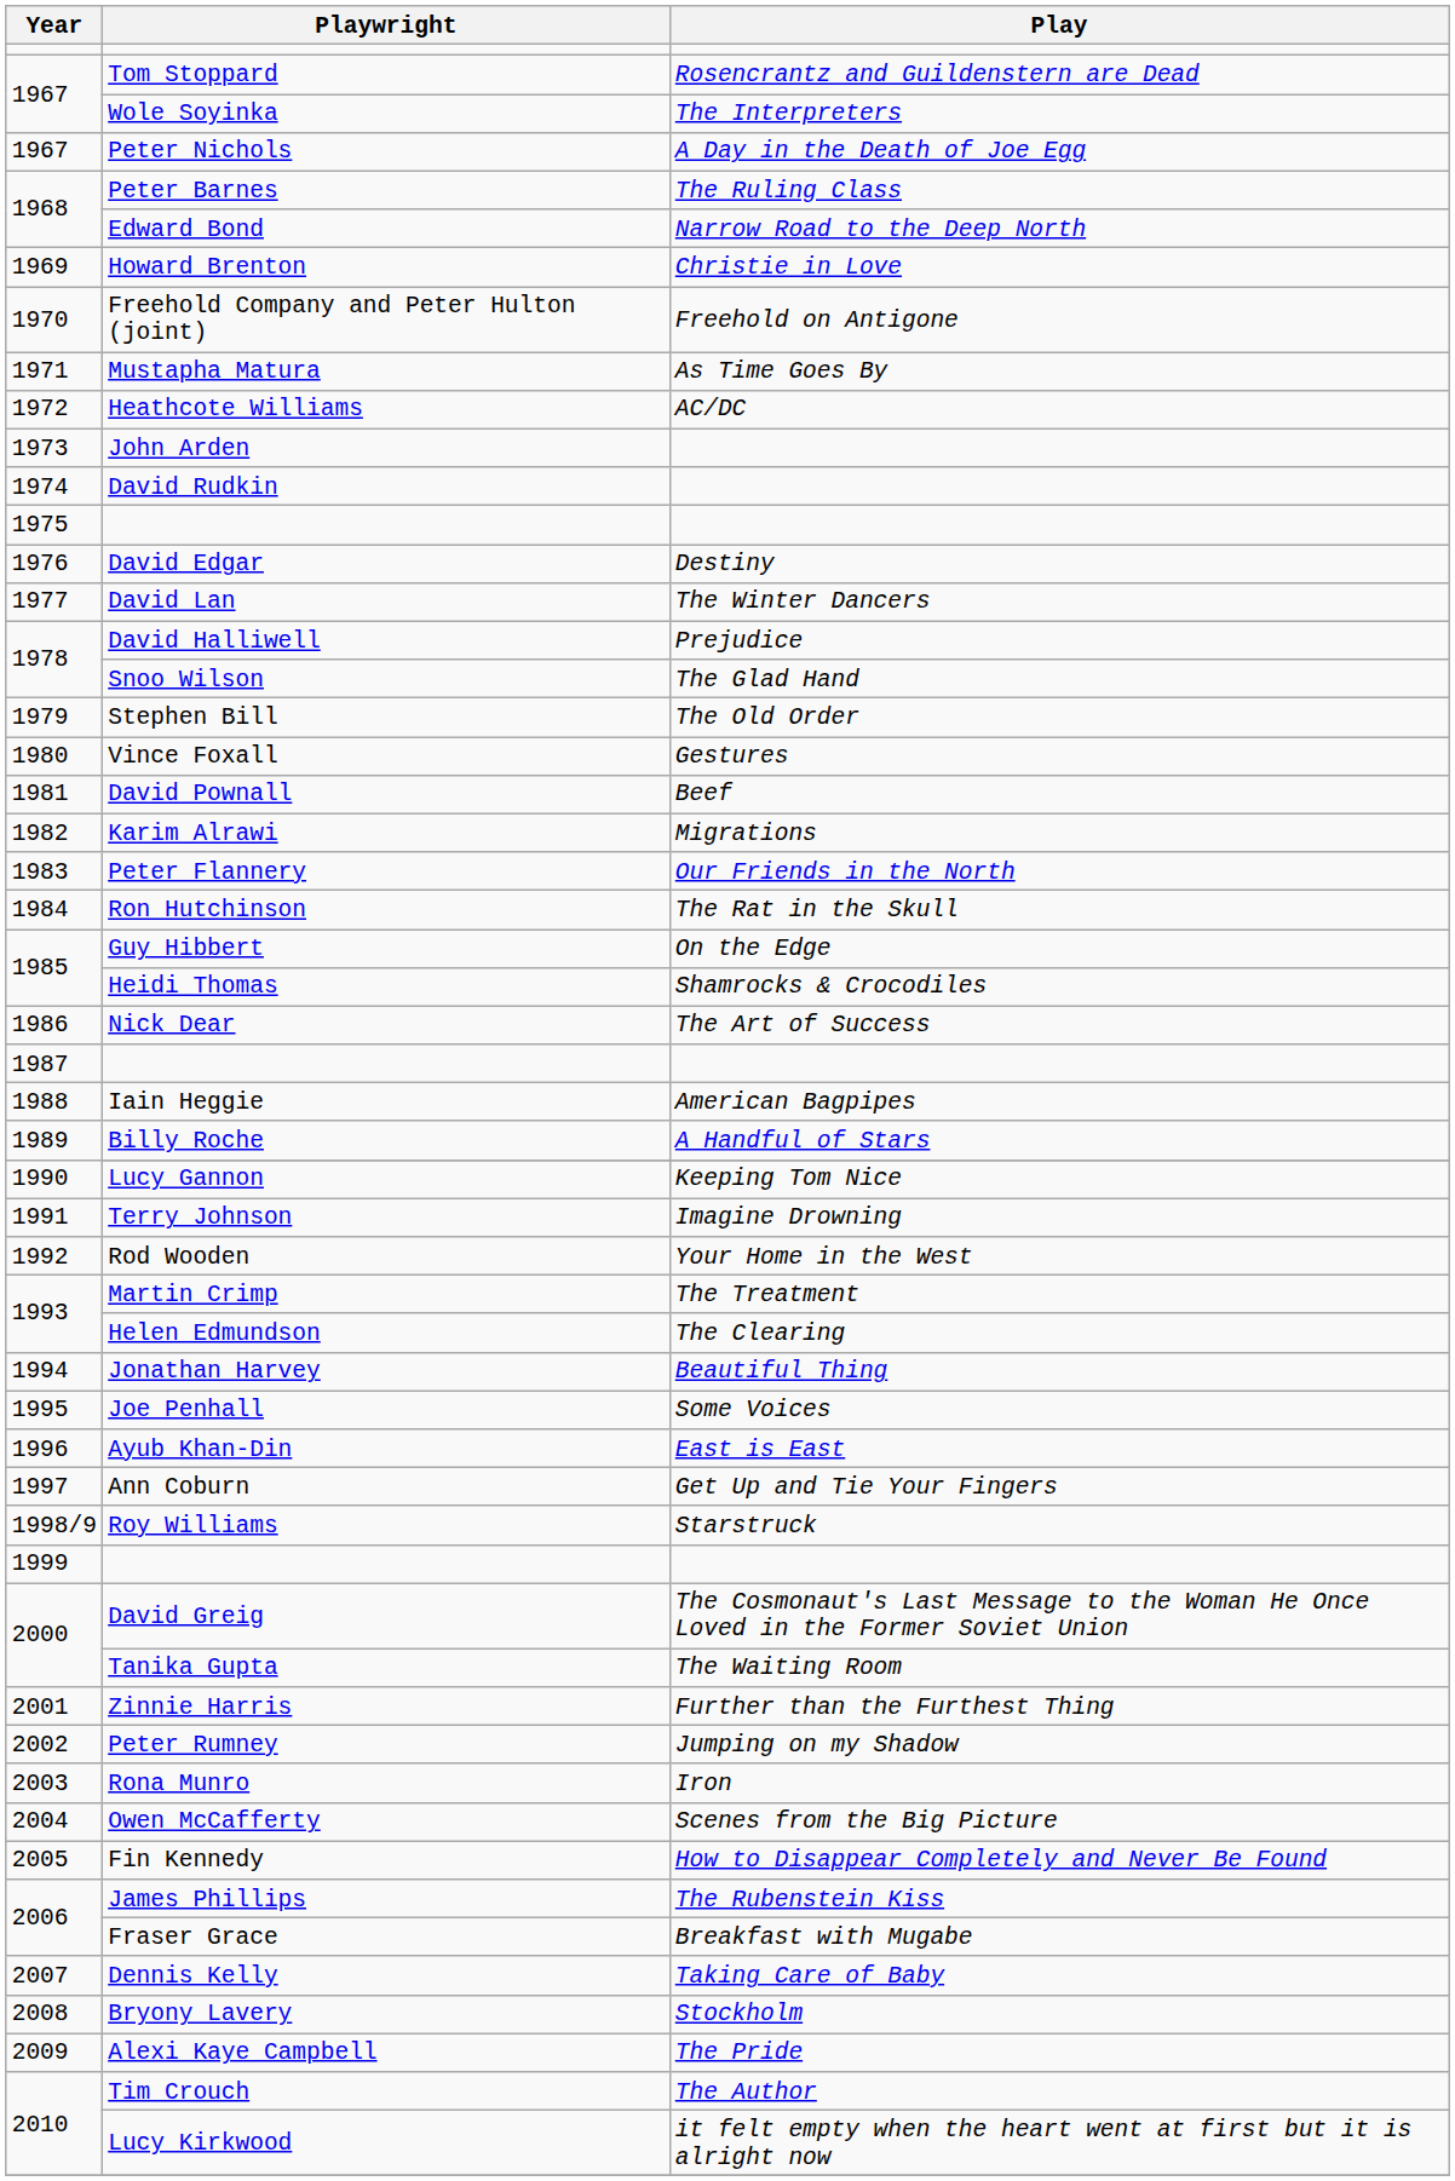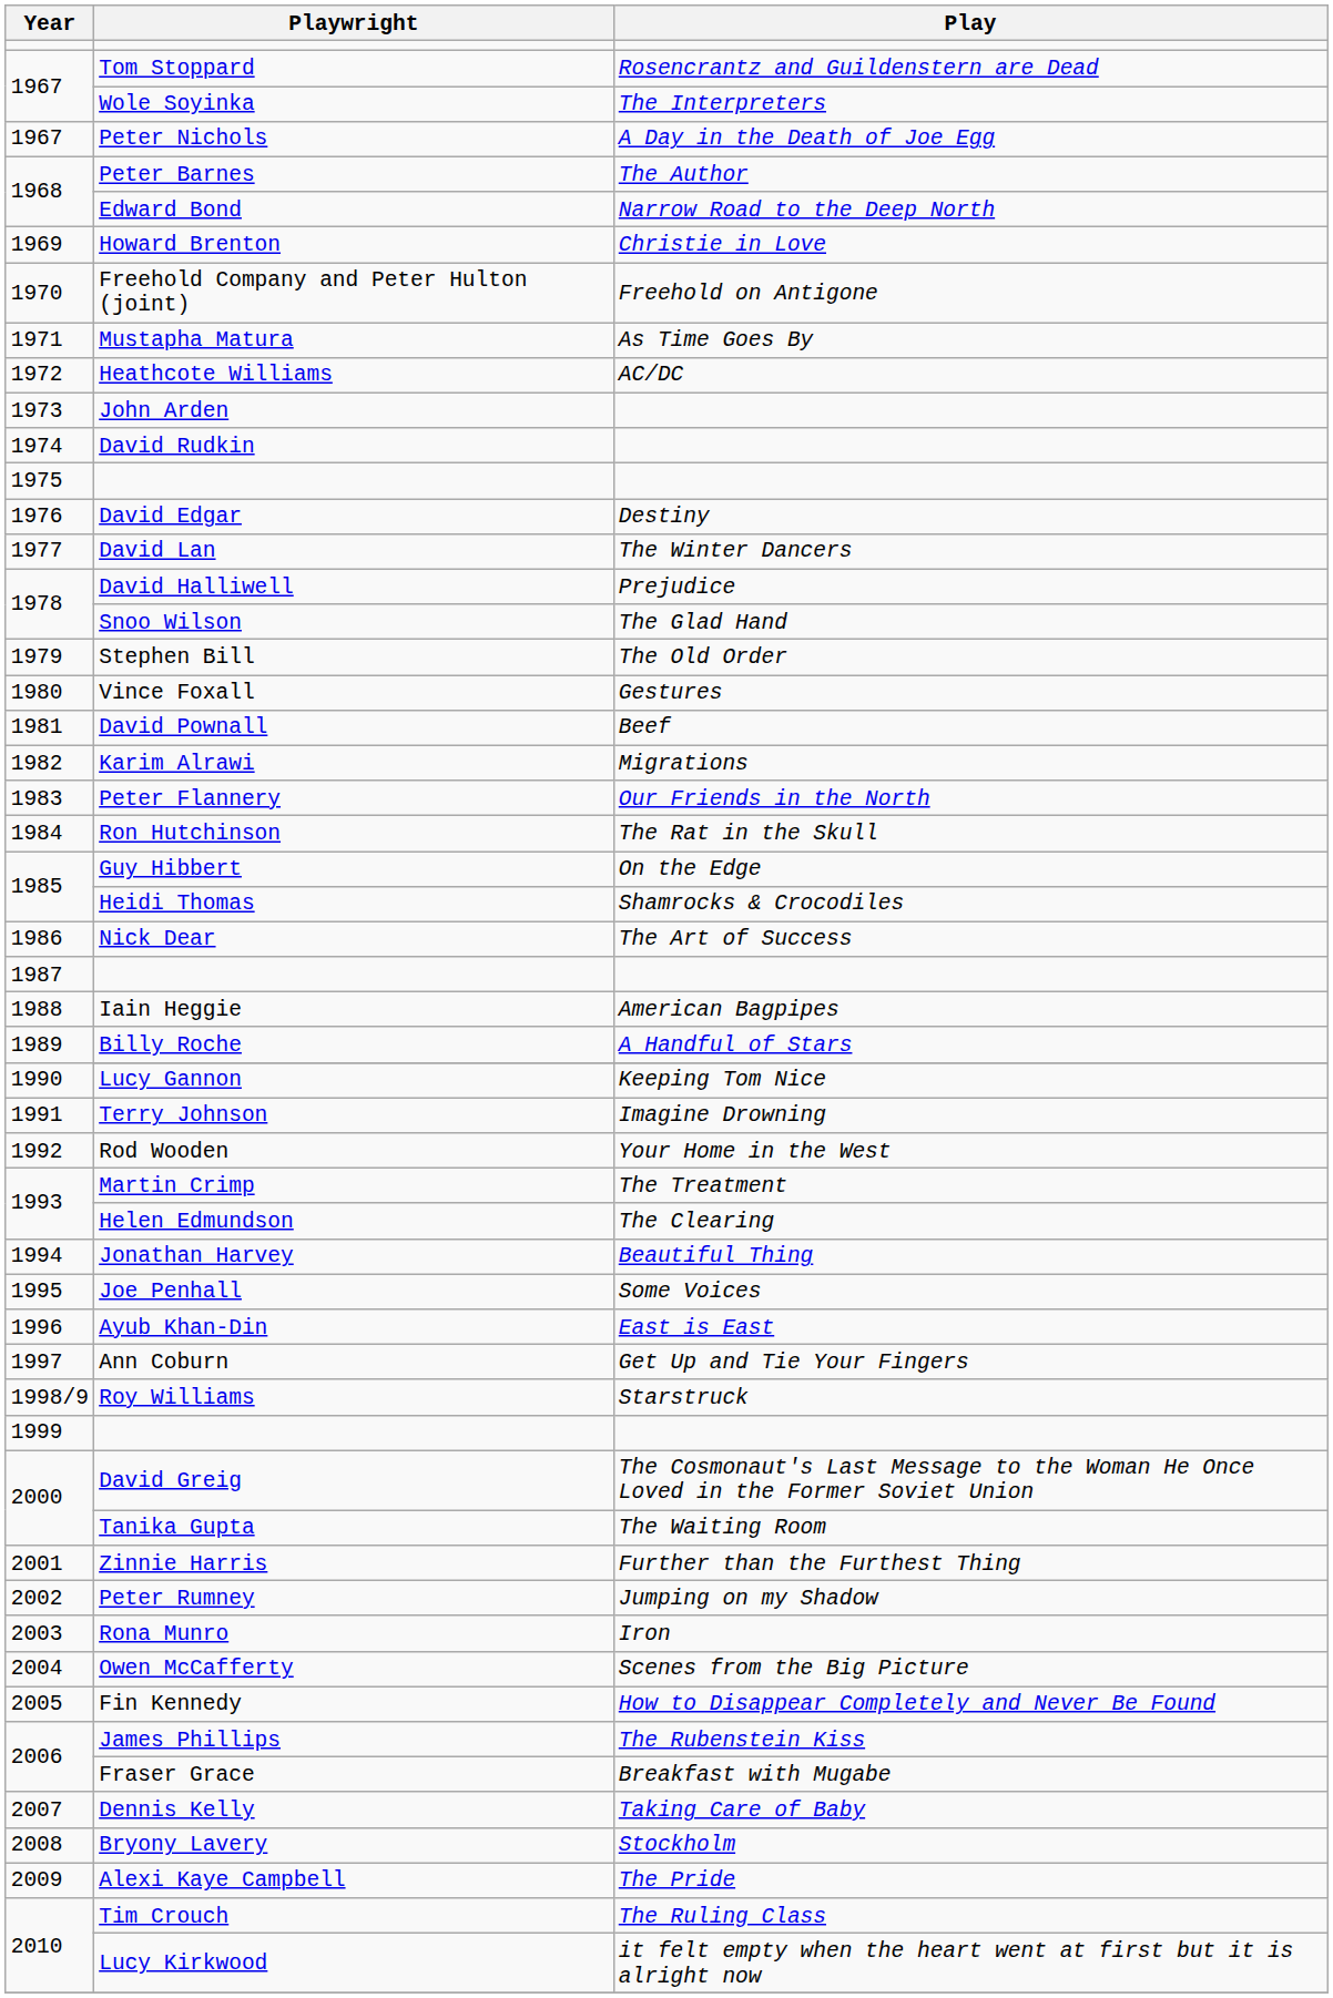Peter Barnes | Play: The Ruling Class -> The Author
Tim Crouch | Play: The Author -> The Ruling Class
